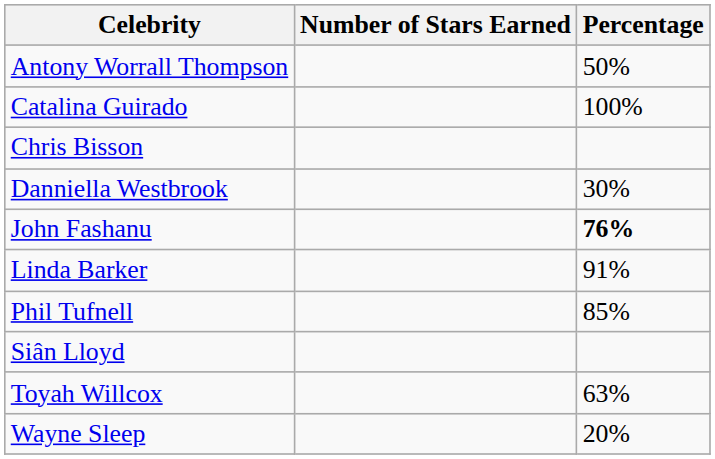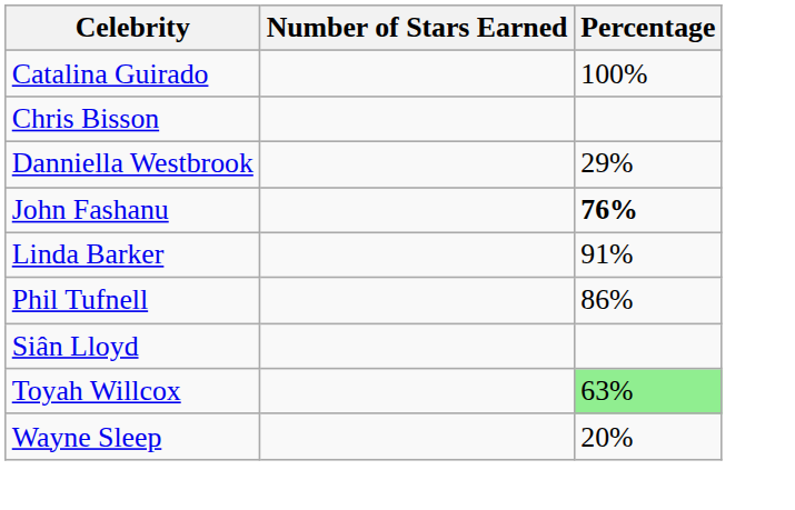- row: Antony Worrall Thompson | 50%
Danniella Westbrook | Percentage: 30% -> 29%
Phil Tufnell | Percentage: 85% -> 86%
Toyah Willcox | Percentage: no background -> lightgreen background
